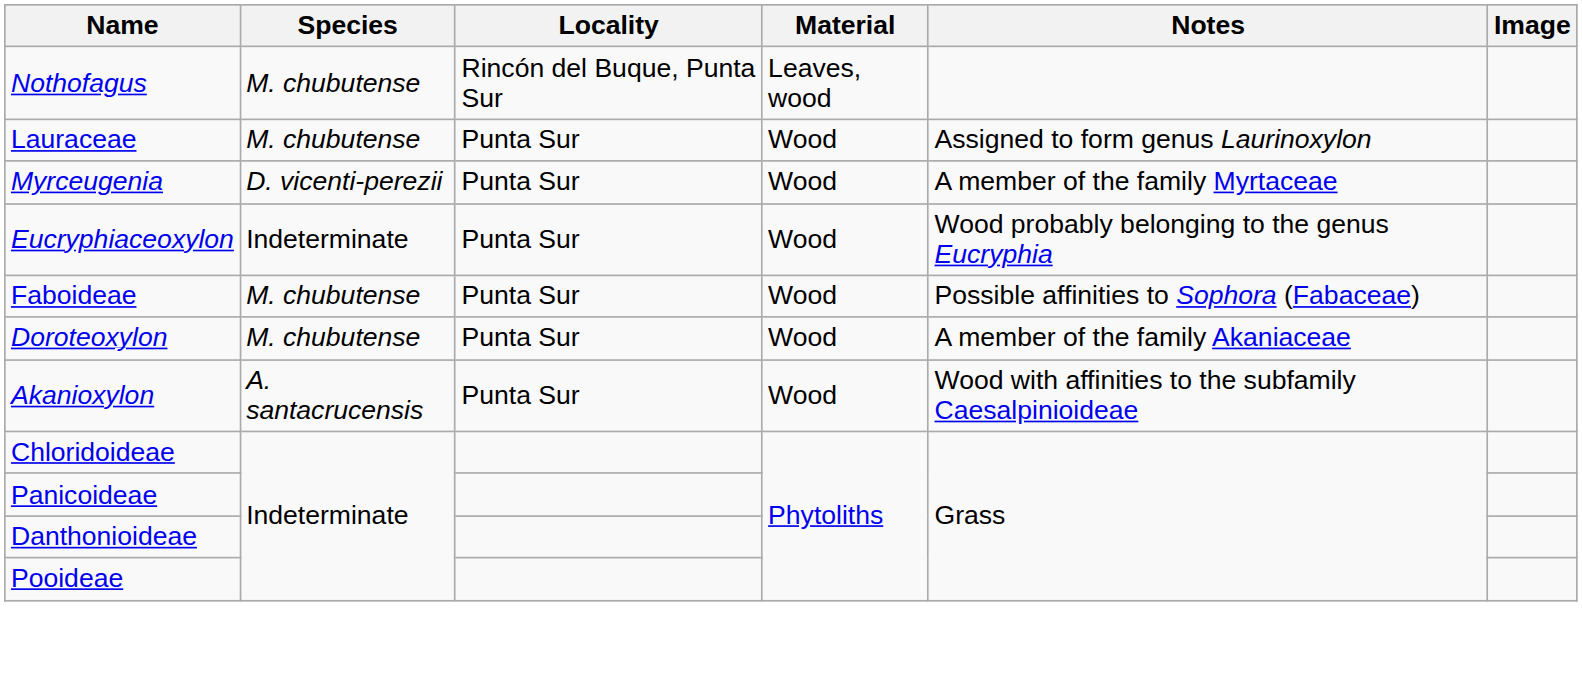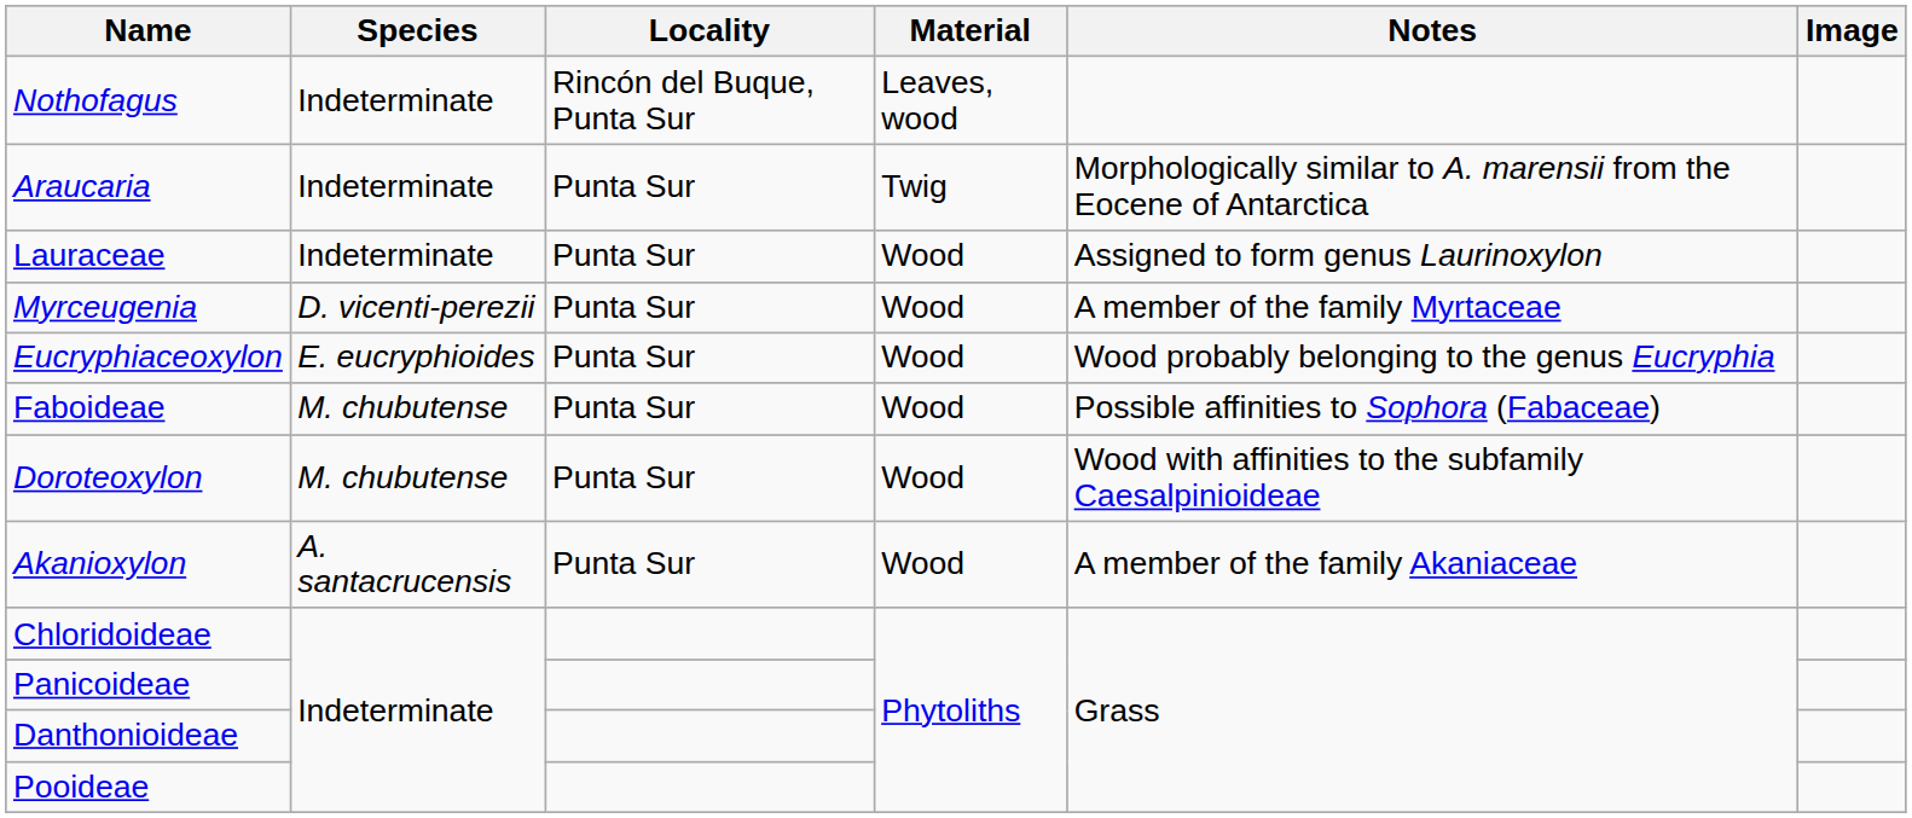Nothofagus | Species: M. chubutense -> Indeterminate
+ row: Araucaria | Indeterminate | Punta Sur | Twig | Morphologically similar to A. marensii from the Eocene of Antarctica
Lauraceae | Species: M. chubutense -> Indeterminate
Eucryphiaceoxylon | Species: Indeterminate -> E. eucryphioides
Doroteoxylon | Notes: A member of the family Akaniaceae -> Wood with affinities to the subfamily Caesalpinioideae
Akanioxylon | Notes: Wood with affinities to the subfamily Caesalpinioideae -> A member of the family Akaniaceae
